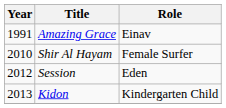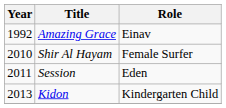Amazing Grace | Year: 1991 -> 1992
Session | Year: 2012 -> 2011
